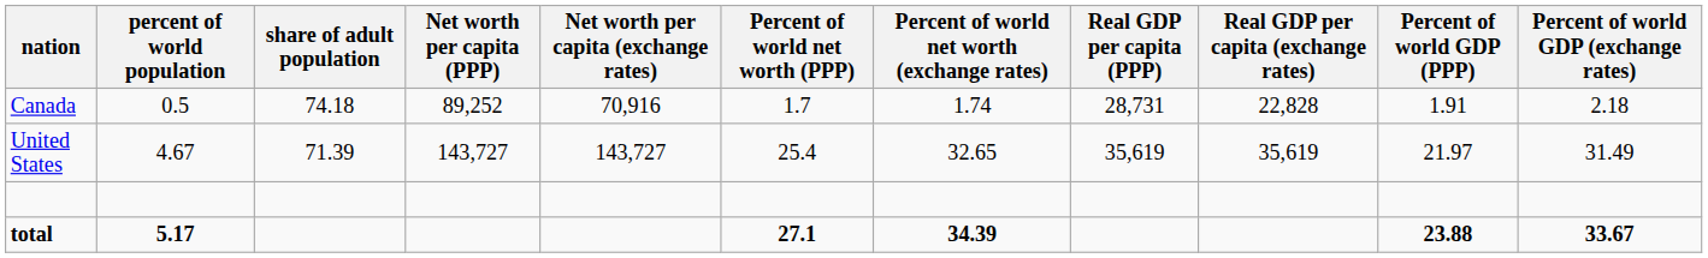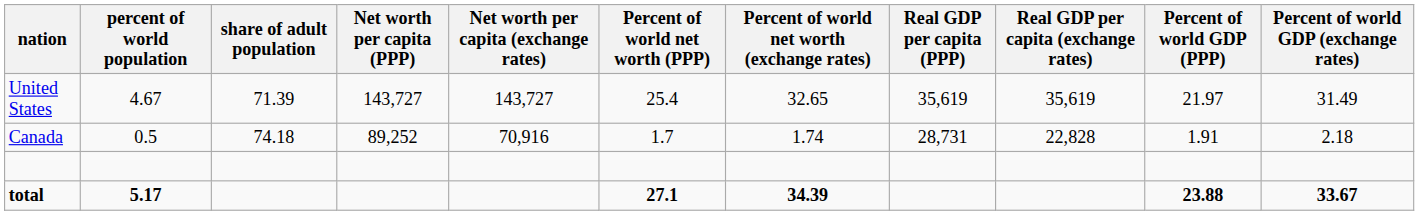rows swapped: United States <-> Canada
